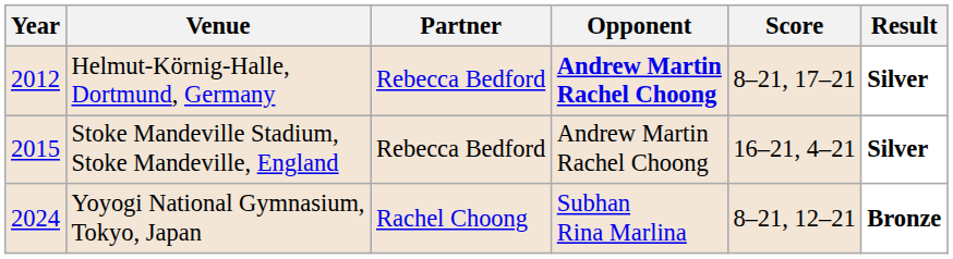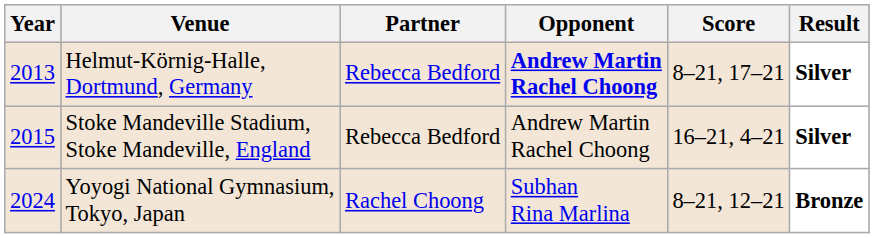Helmut-Körnig-Halle, Dortmund, Germany | Year: 2012 -> 2013
